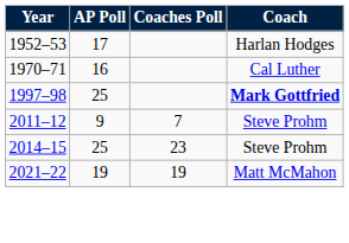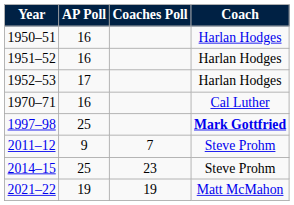+ row: 1950–51 | 16 | Harlan Hodges
+ row: 1951–52 | 16 | Harlan Hodges
